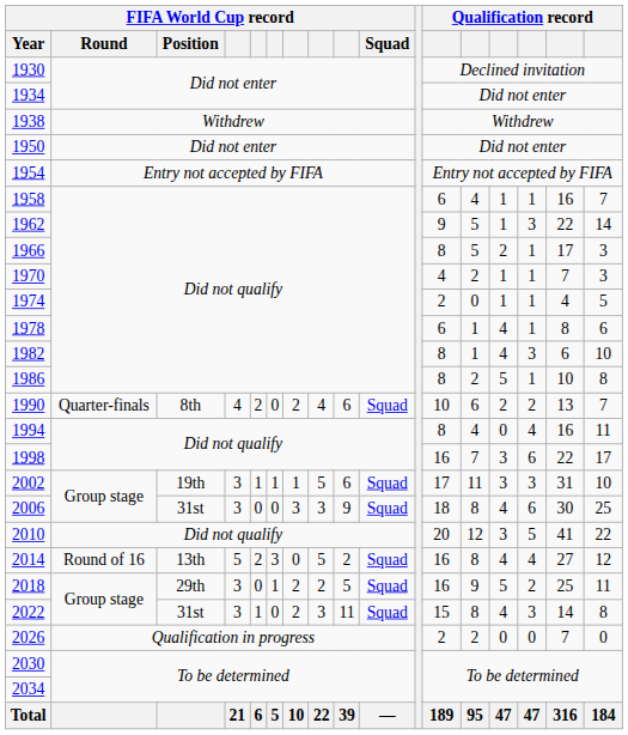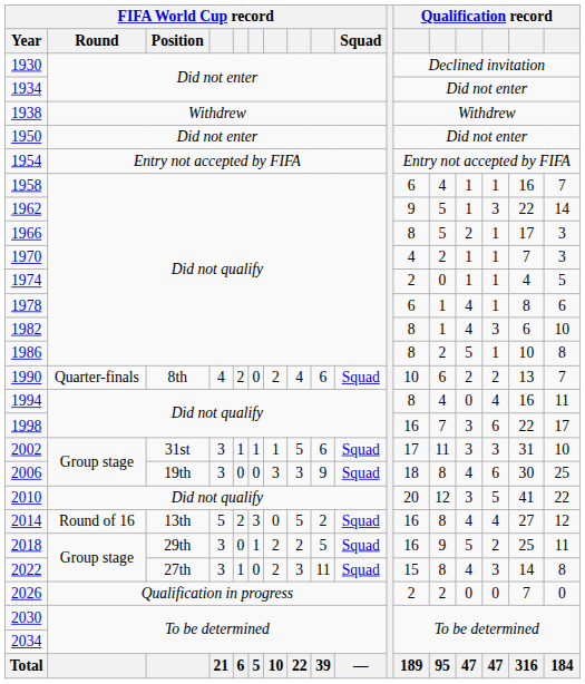2002 | FIFA World Cup record / Position: 19th -> 31st
2006 | FIFA World Cup record / Position: 31st -> 19th
2022 | FIFA World Cup record / Position: 31st -> 27th
